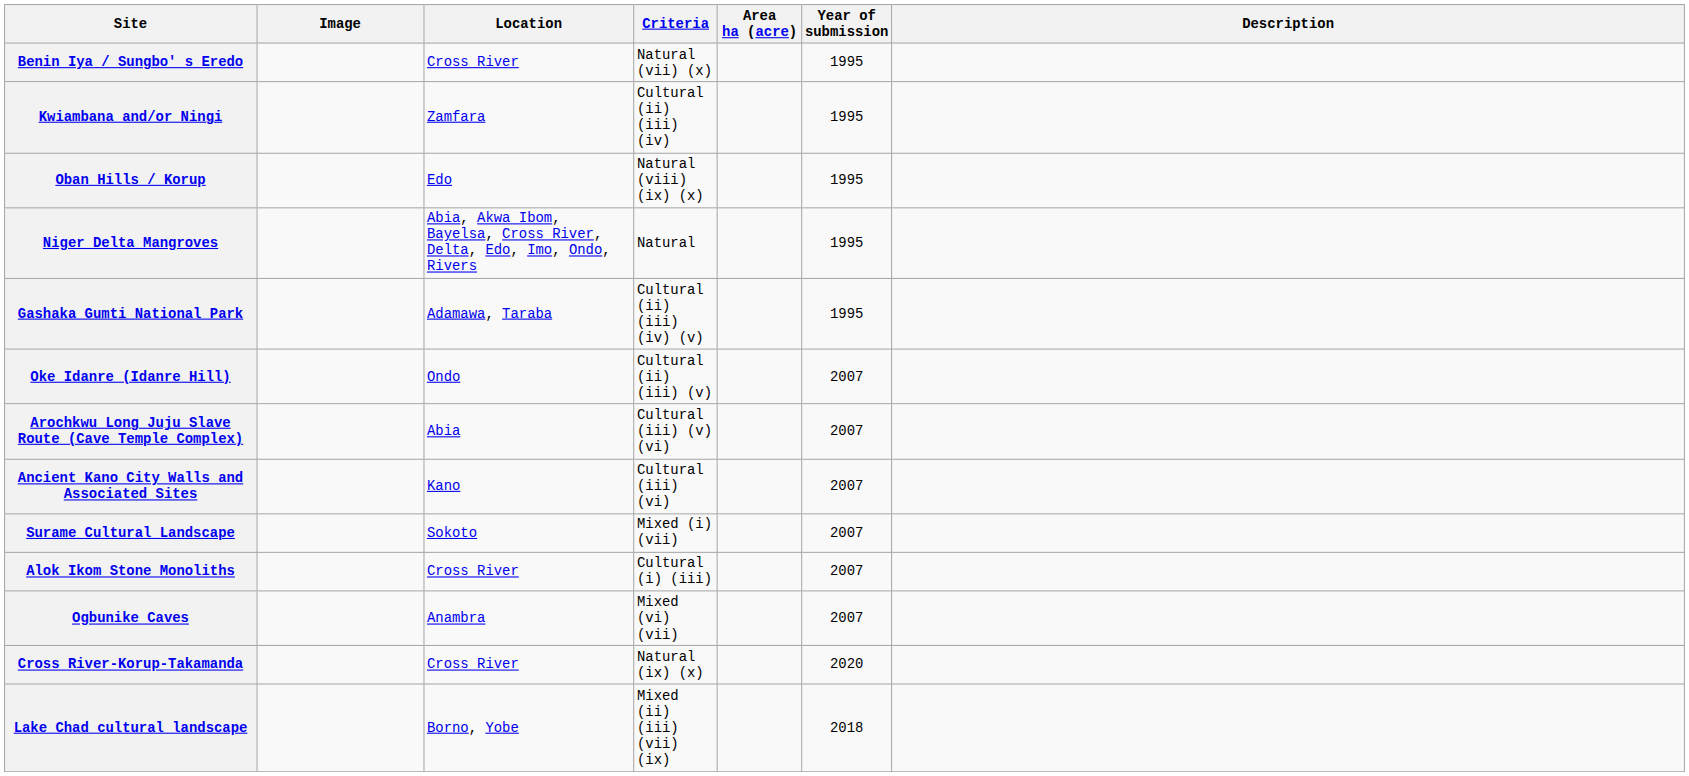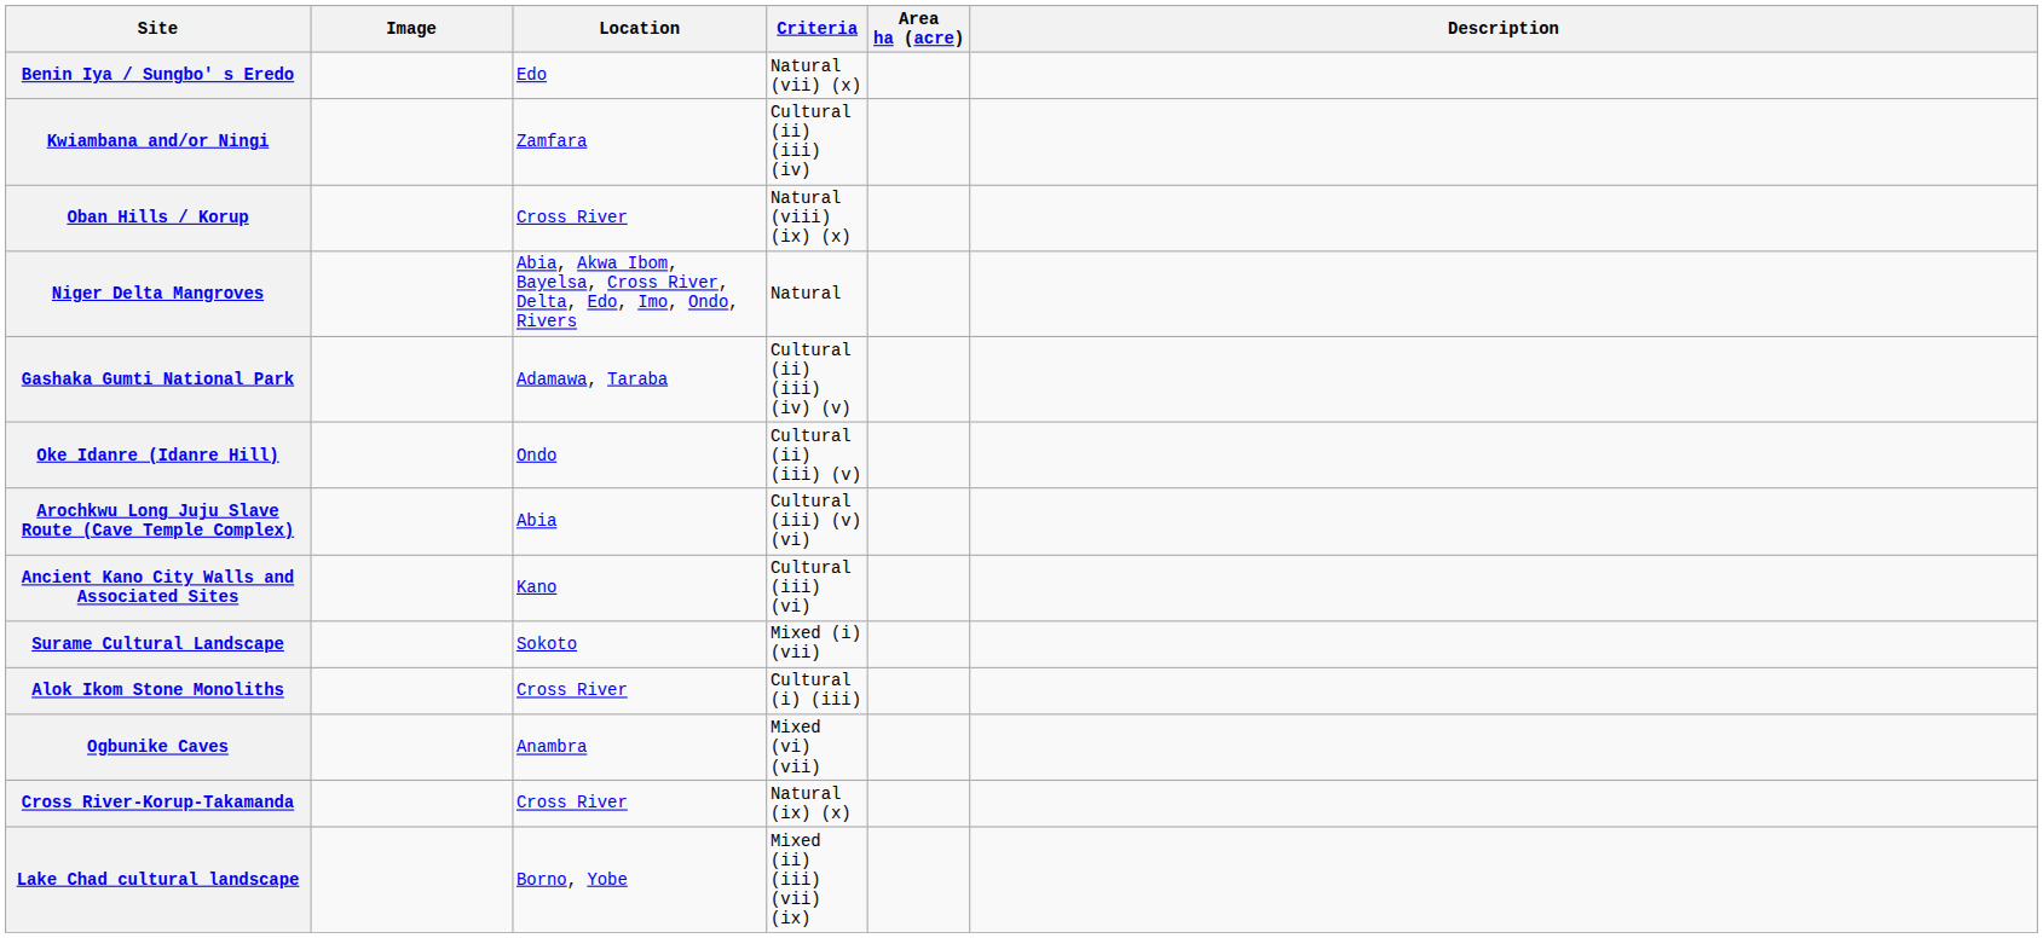- column: Year of submission | 1995 | 1995 | 1995 | 1995 | 1995 | 2007 | 2007 | 2007 | 2007 | 2007 | 2007 | 2020 | 2018
Benin Iya / Sungbo' s Eredo | Location: Cross River -> Edo
Oban Hills / Korup | Location: Edo -> Cross River
